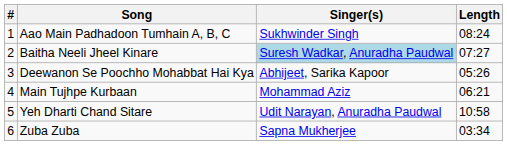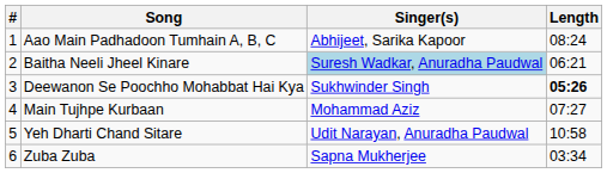Aao Main Padhadoon Tumhain A, B, C | Singer(s): Sukhwinder Singh -> Abhijeet, Sarika Kapoor
Baitha Neeli Jheel Kinare | Length: 07:27 -> 06:21
Deewanon Se Poochho Mohabbat Hai Kya | Singer(s): Abhijeet, Sarika Kapoor -> Sukhwinder Singh
Deewanon Se Poochho Mohabbat Hai Kya | Length: normal -> bold
Main Tujhpe Kurbaan | Length: 06:21 -> 07:27
